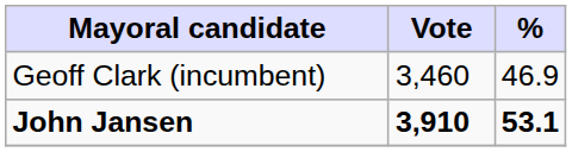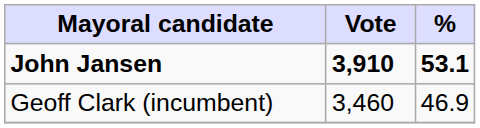rows swapped: John Jansen <-> Geoff Clark (incumbent)
